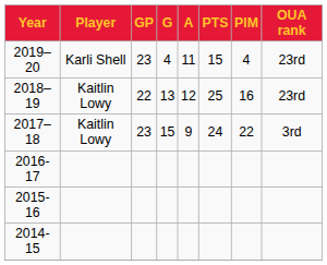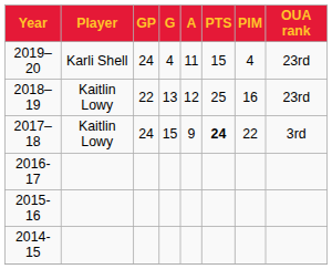2019–20 | GP: 23 -> 24
2017–18 | GP: 23 -> 24
2017–18 | PTS: normal -> bold
